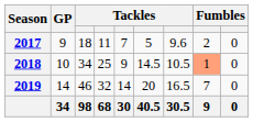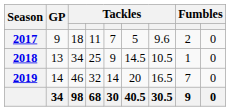2018 | GP: 10 -> 13
2018 | column 8: lightsalmon background -> no background
